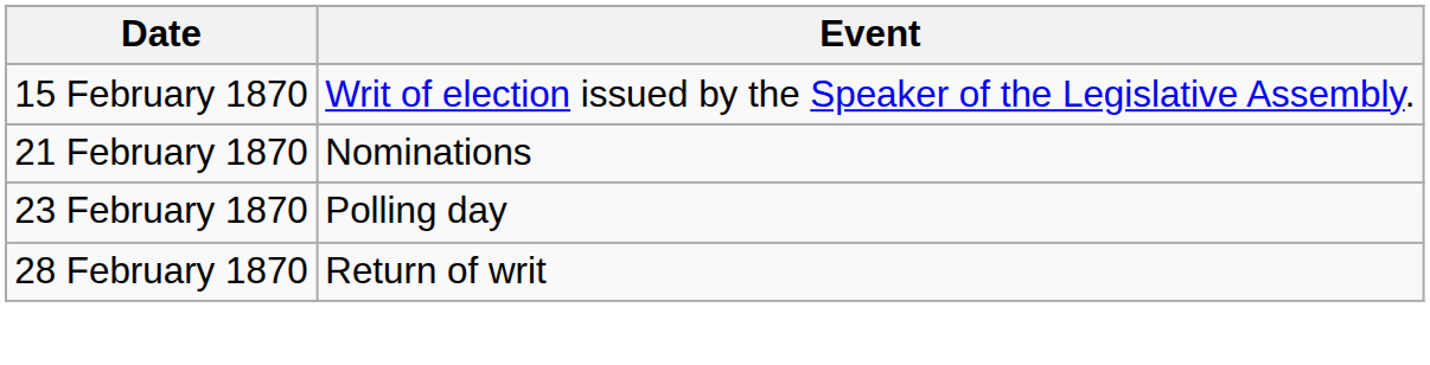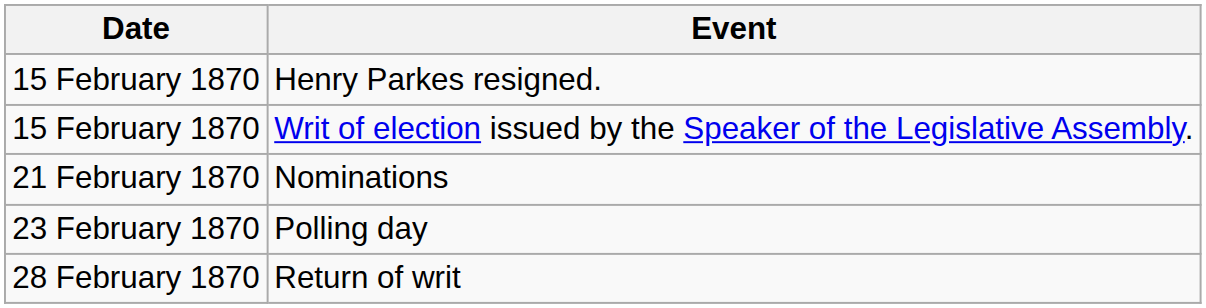+ row: 15 February 1870 | Henry Parkes resigned.
